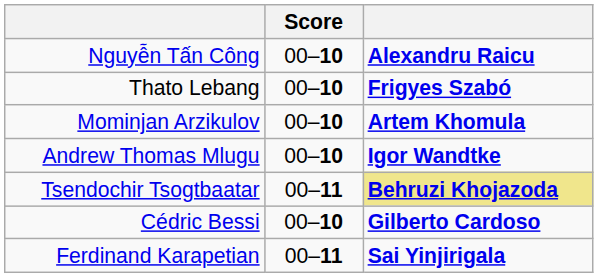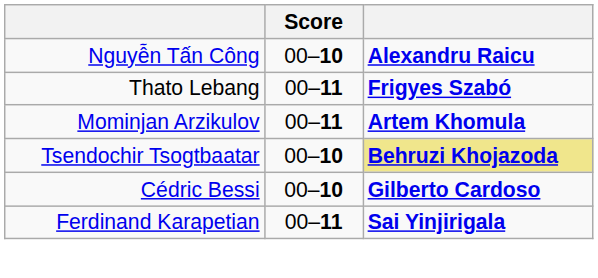Thato Lebang | Score: 00–10 -> 00–11
Mominjan Arzikulov | Score: 00–10 -> 00–11
- row: Andrew Thomas Mlugu | 00–10 | Igor Wandtke
Tsendochir Tsogtbaatar | Score: 00–11 -> 00–10
